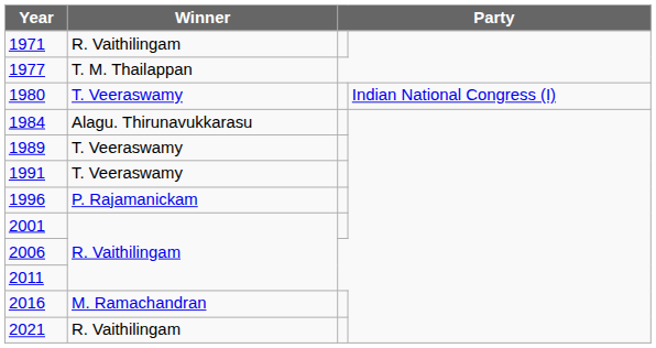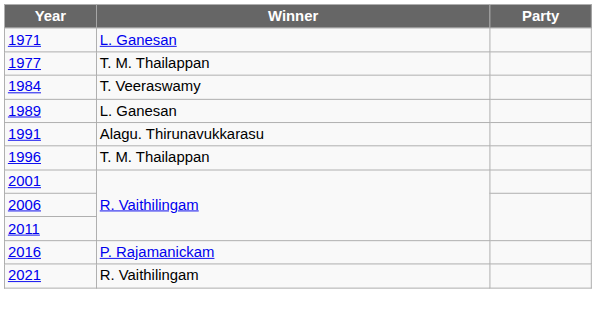1971 | Winner: R. Vaithilingam -> L. Ganesan
- row: 1980 | T. Veeraswamy | Indian National Congress (I)
1984 | Winner: Alagu. Thirunavukkarasu -> T. Veeraswamy
1989 | Winner: T. Veeraswamy -> L. Ganesan
1991 | Winner: T. Veeraswamy -> Alagu. Thirunavukkarasu
1996 | Winner: P. Rajamanickam -> T. M. Thailappan
2016 | Winner: M. Ramachandran -> P. Rajamanickam
